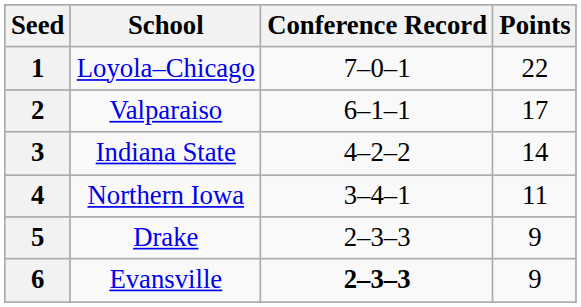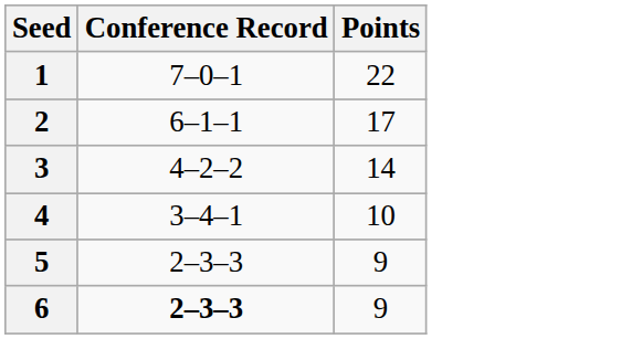- column: School | Loyola–Chicago | Valparaiso | Indiana State | Northern Iowa | Drake | Evansville
4 | Points: 11 -> 10
